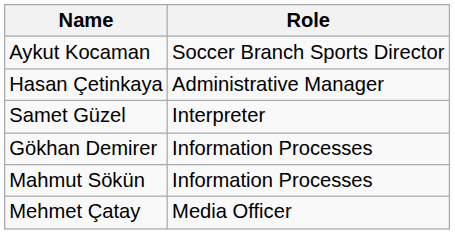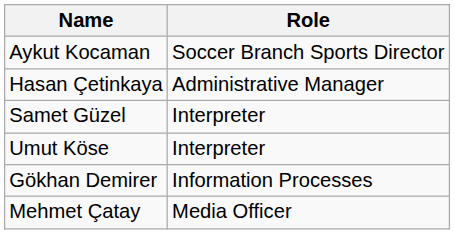+ row: Umut Köse | Interpreter
- row: Mahmut Sökün | Information Processes
